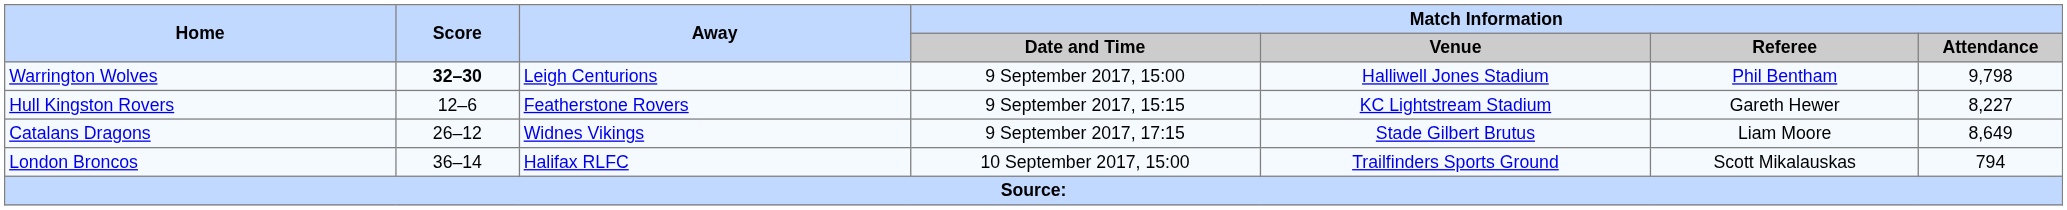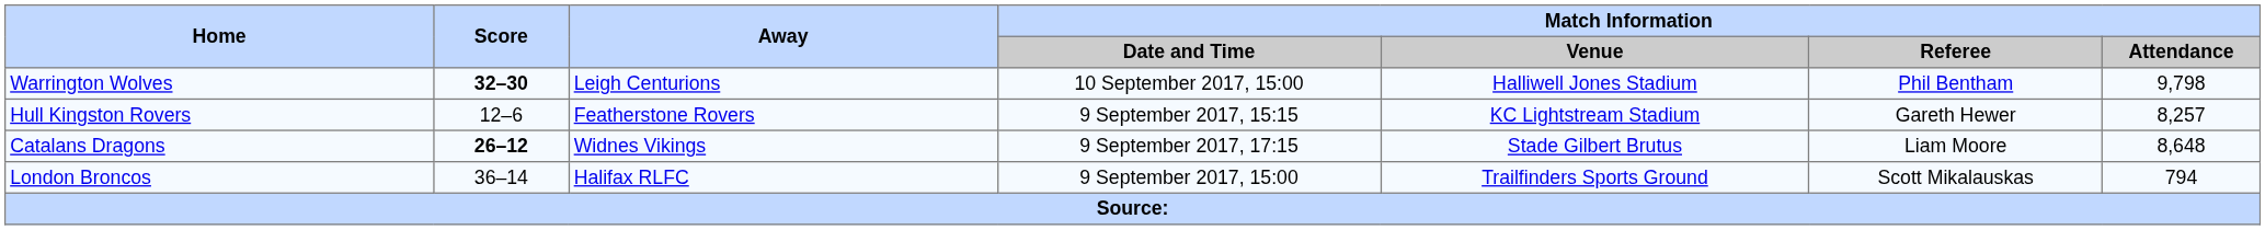Warrington Wolves | Match Information / Date and Time: 9 September 2017, 15:00 -> 10 September 2017, 15:00
Hull Kingston Rovers | Match Information / Attendance: 8,227 -> 8,257
Catalans Dragons | Score: normal -> bold
Catalans Dragons | Match Information / Attendance: 8,649 -> 8,648
London Broncos | Match Information / Date and Time: 10 September 2017, 15:00 -> 9 September 2017, 15:00
